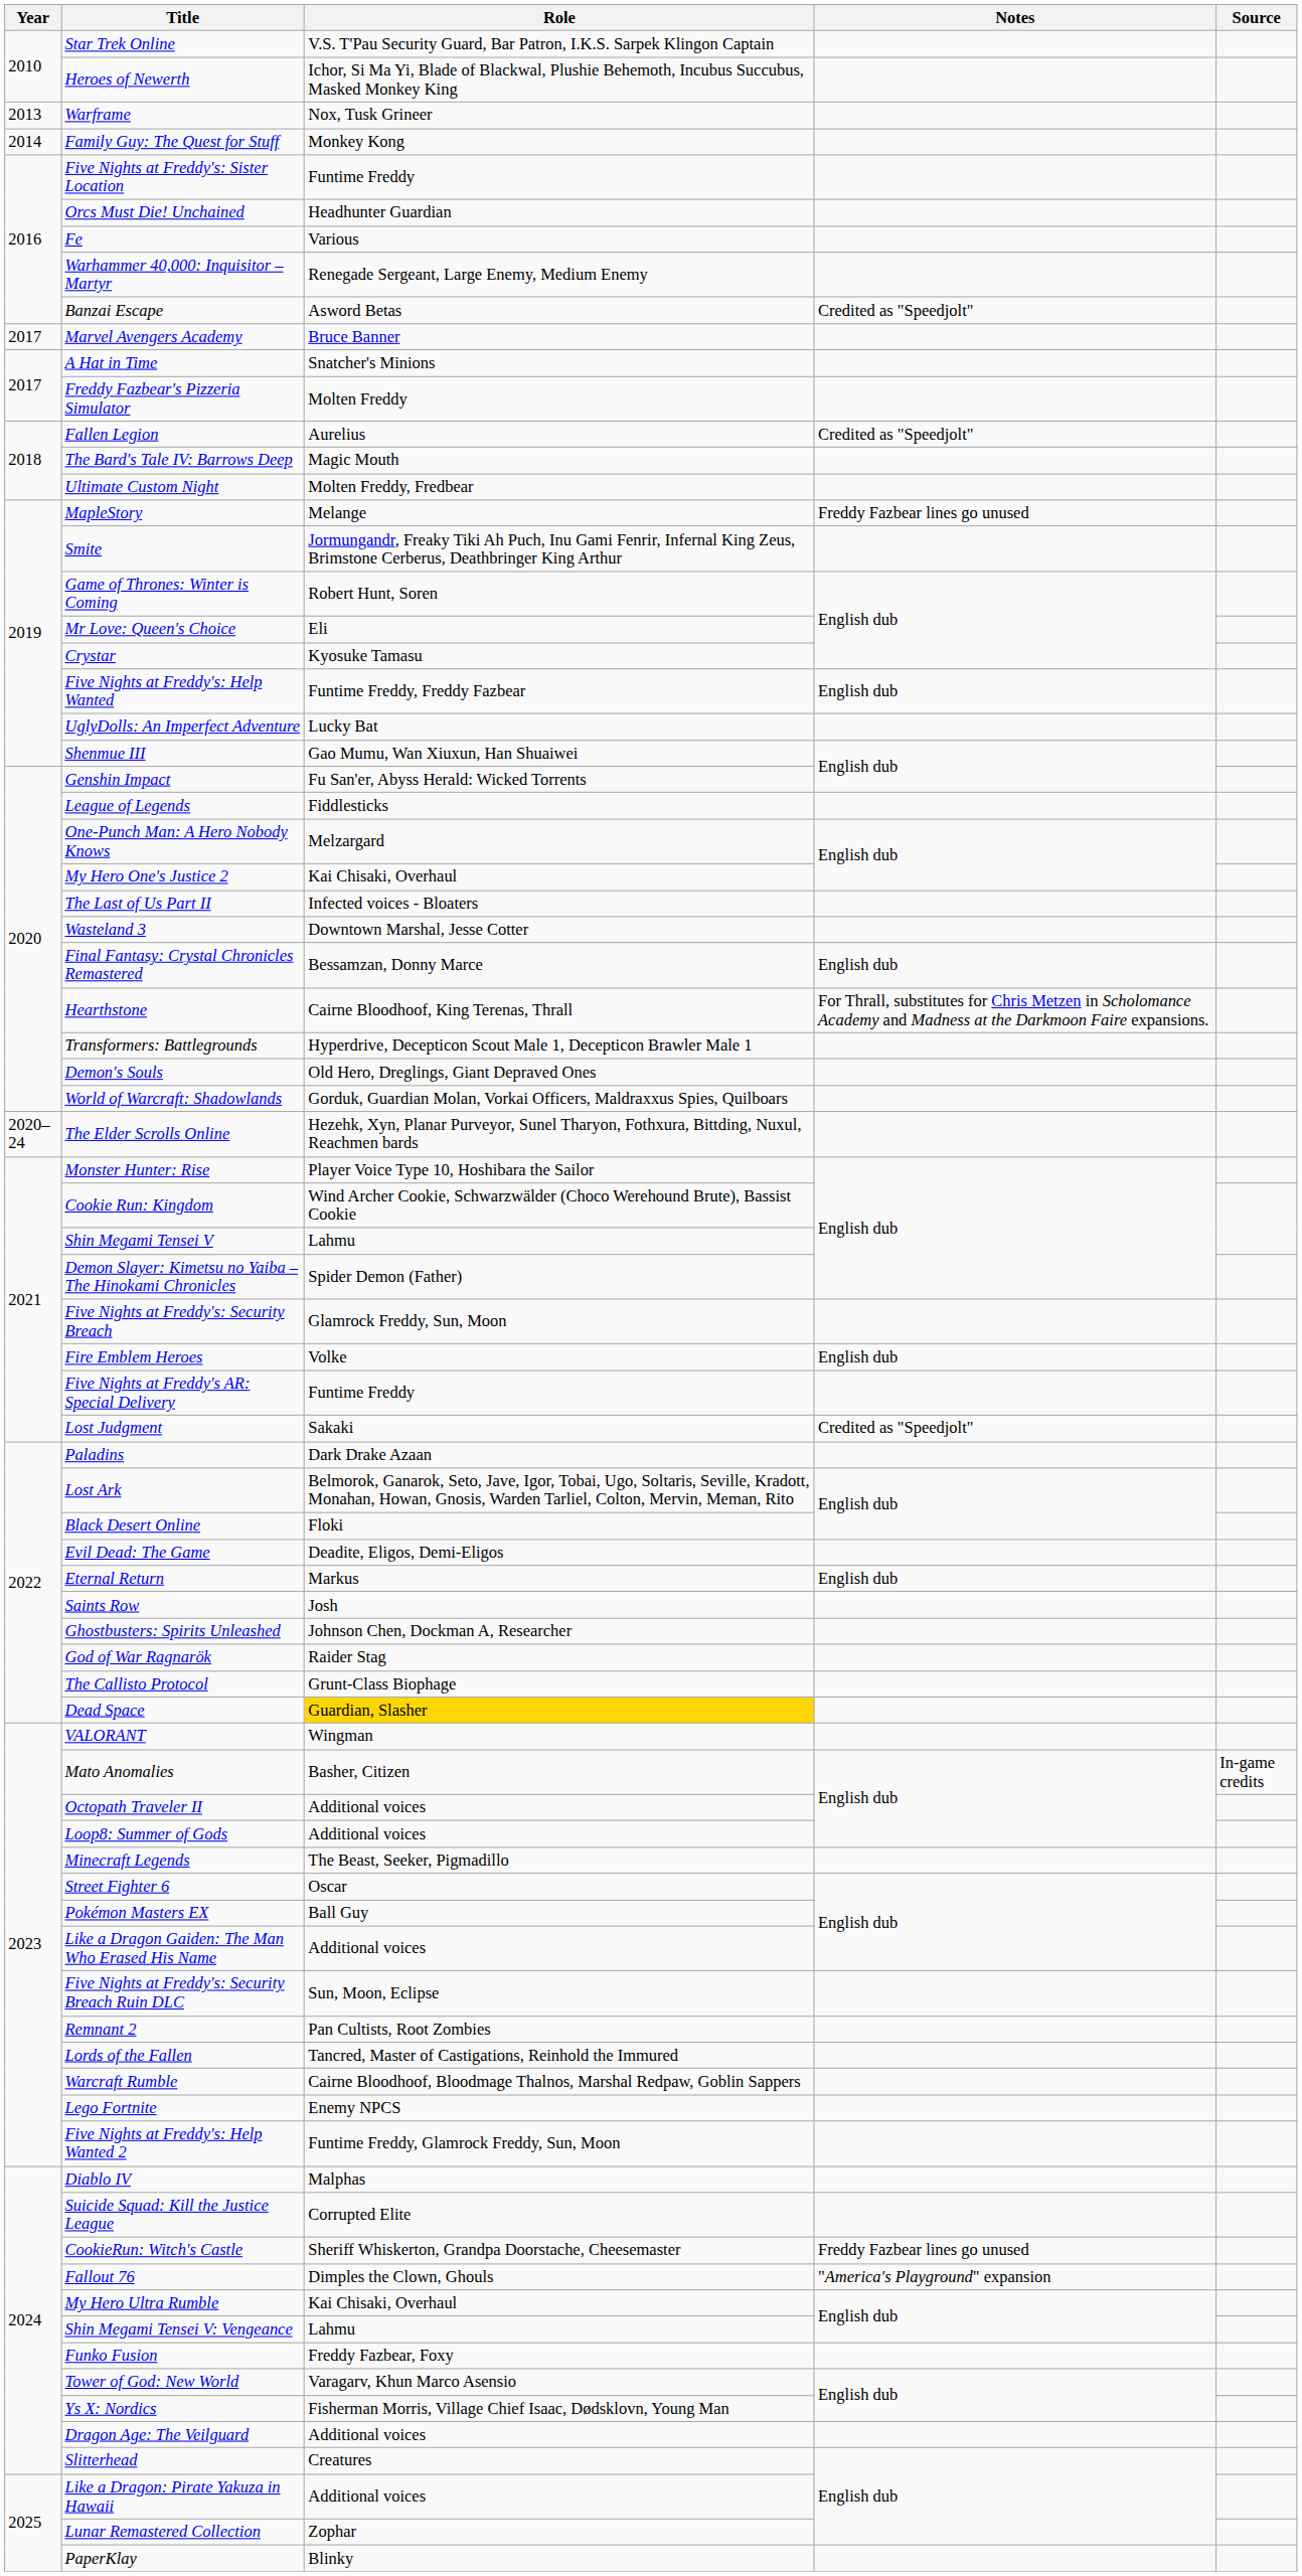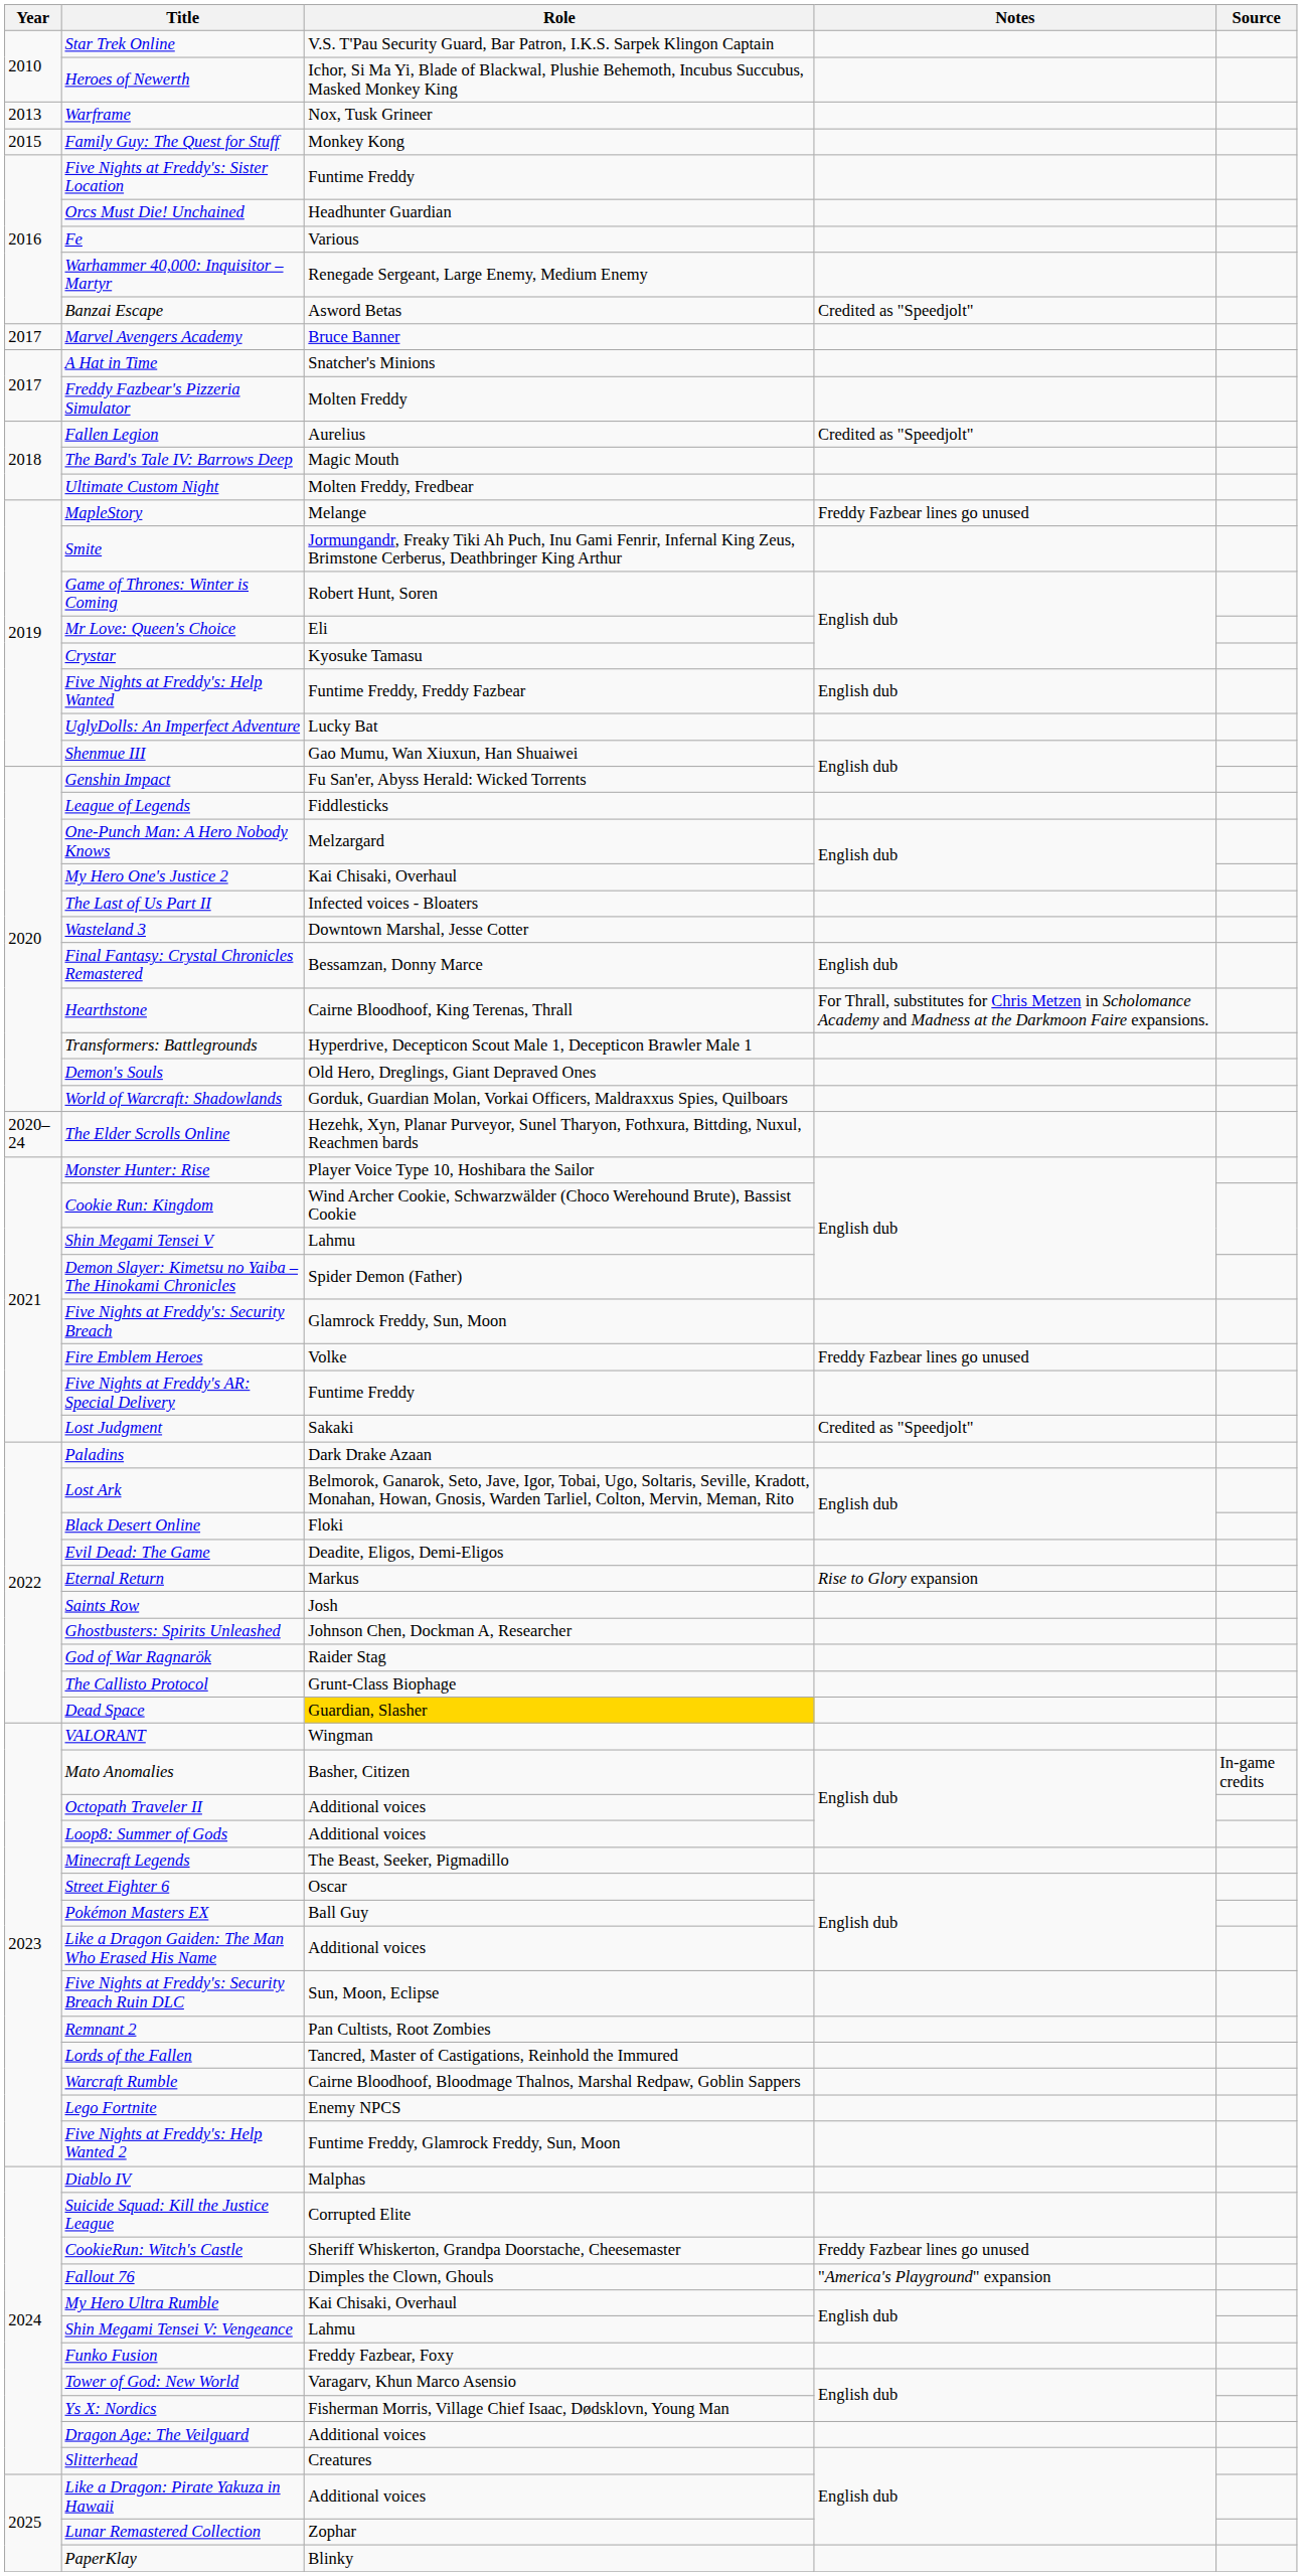Family Guy: The Quest for Stuff | Year: 2014 -> 2015
Fire Emblem Heroes | Notes: English dub -> Freddy Fazbear lines go unused
Eternal Return | Notes: English dub -> Rise to Glory expansion
